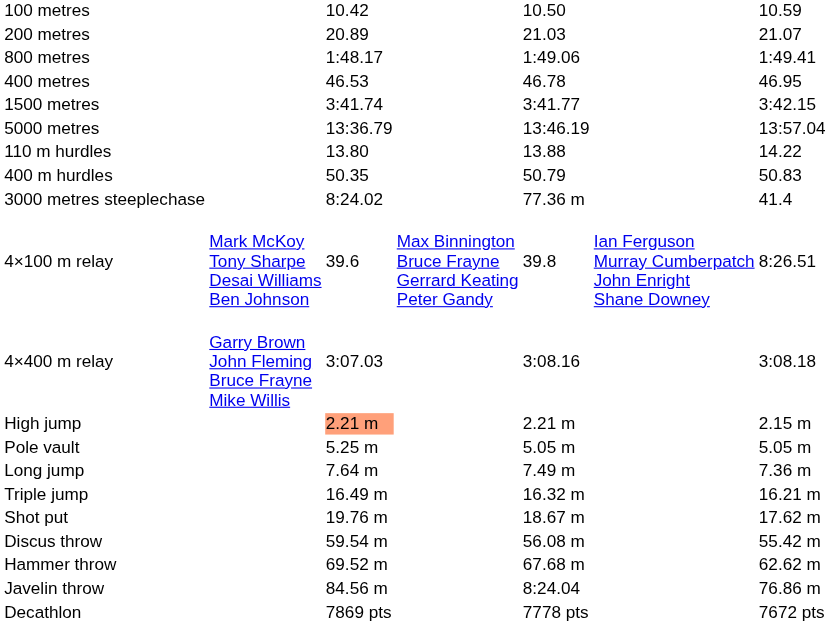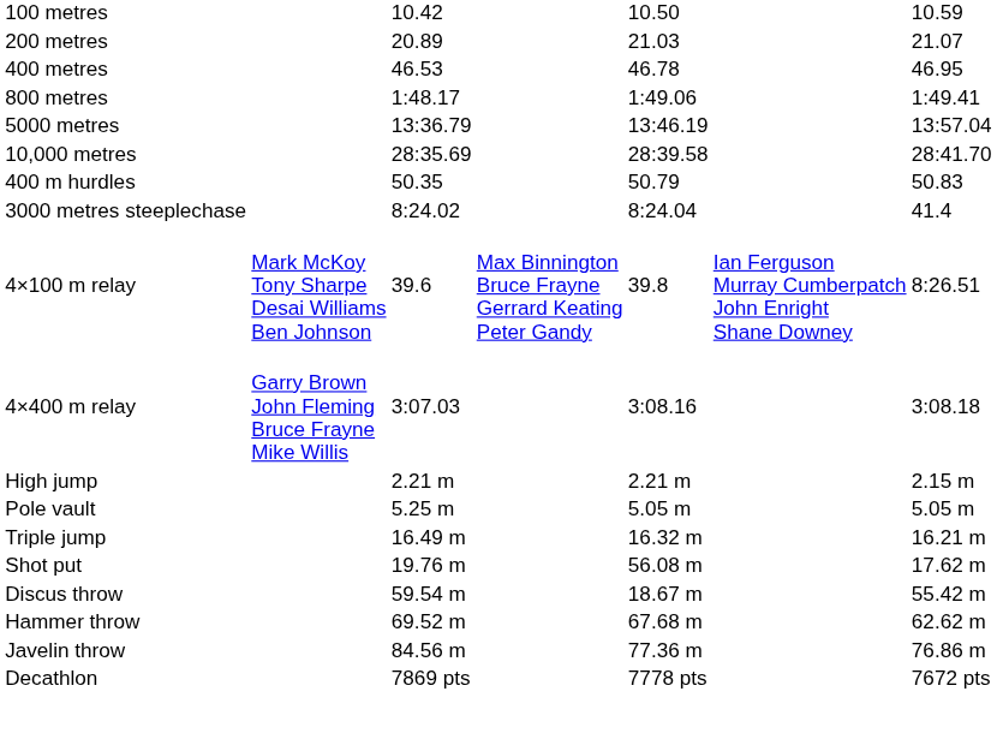rows swapped: 400 metres <-> 800 metres
- row: 1500 metres | 3:41.74 | 3:41.77 | 3:42.15
+ row: 10,000 metres | 28:35.69 | 28:39.58 | 28:41.70
- row: 110 m hurdles | 13.80 | 13.88 | 14.22
3000 metres steeplechase | column 5: 77.36 m -> 8:24.04
High jump | column 3: lightsalmon background -> no background
- row: Long jump | 7.64 m | 7.49 m | 7.36 m
Shot put | column 5: 18.67 m -> 56.08 m
Discus throw | column 5: 56.08 m -> 18.67 m
Javelin throw | column 5: 8:24.04 -> 77.36 m
